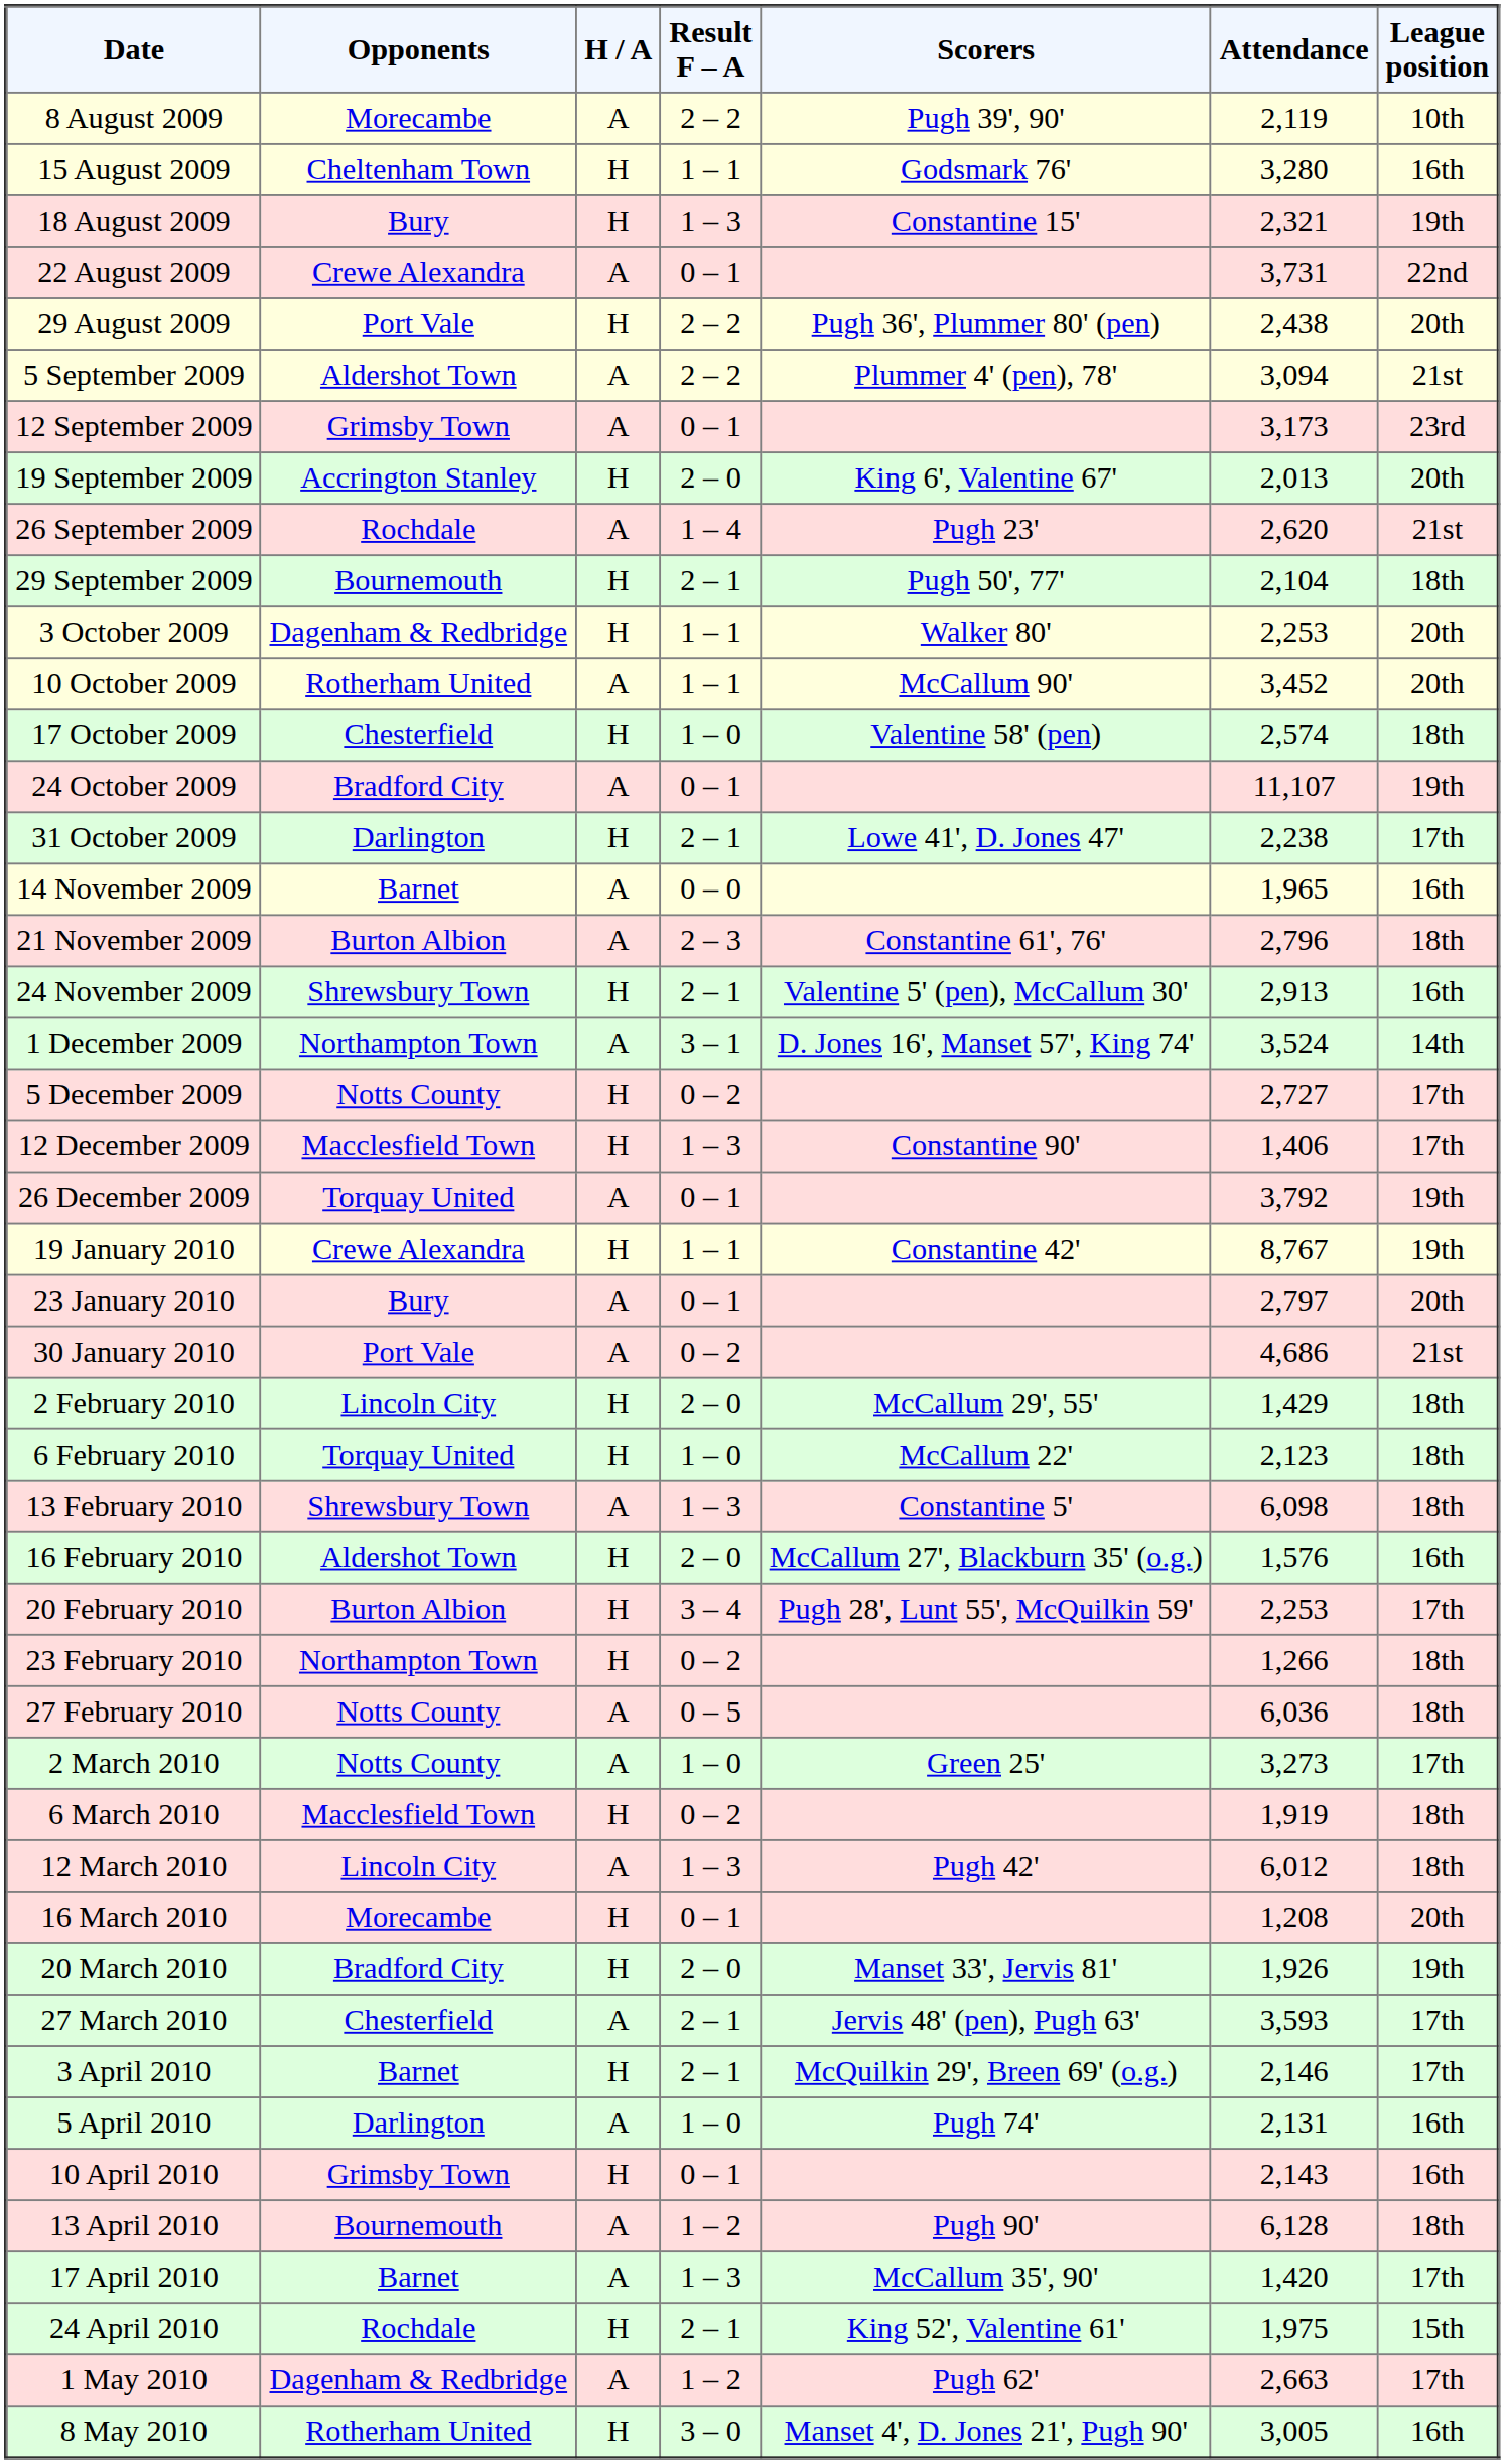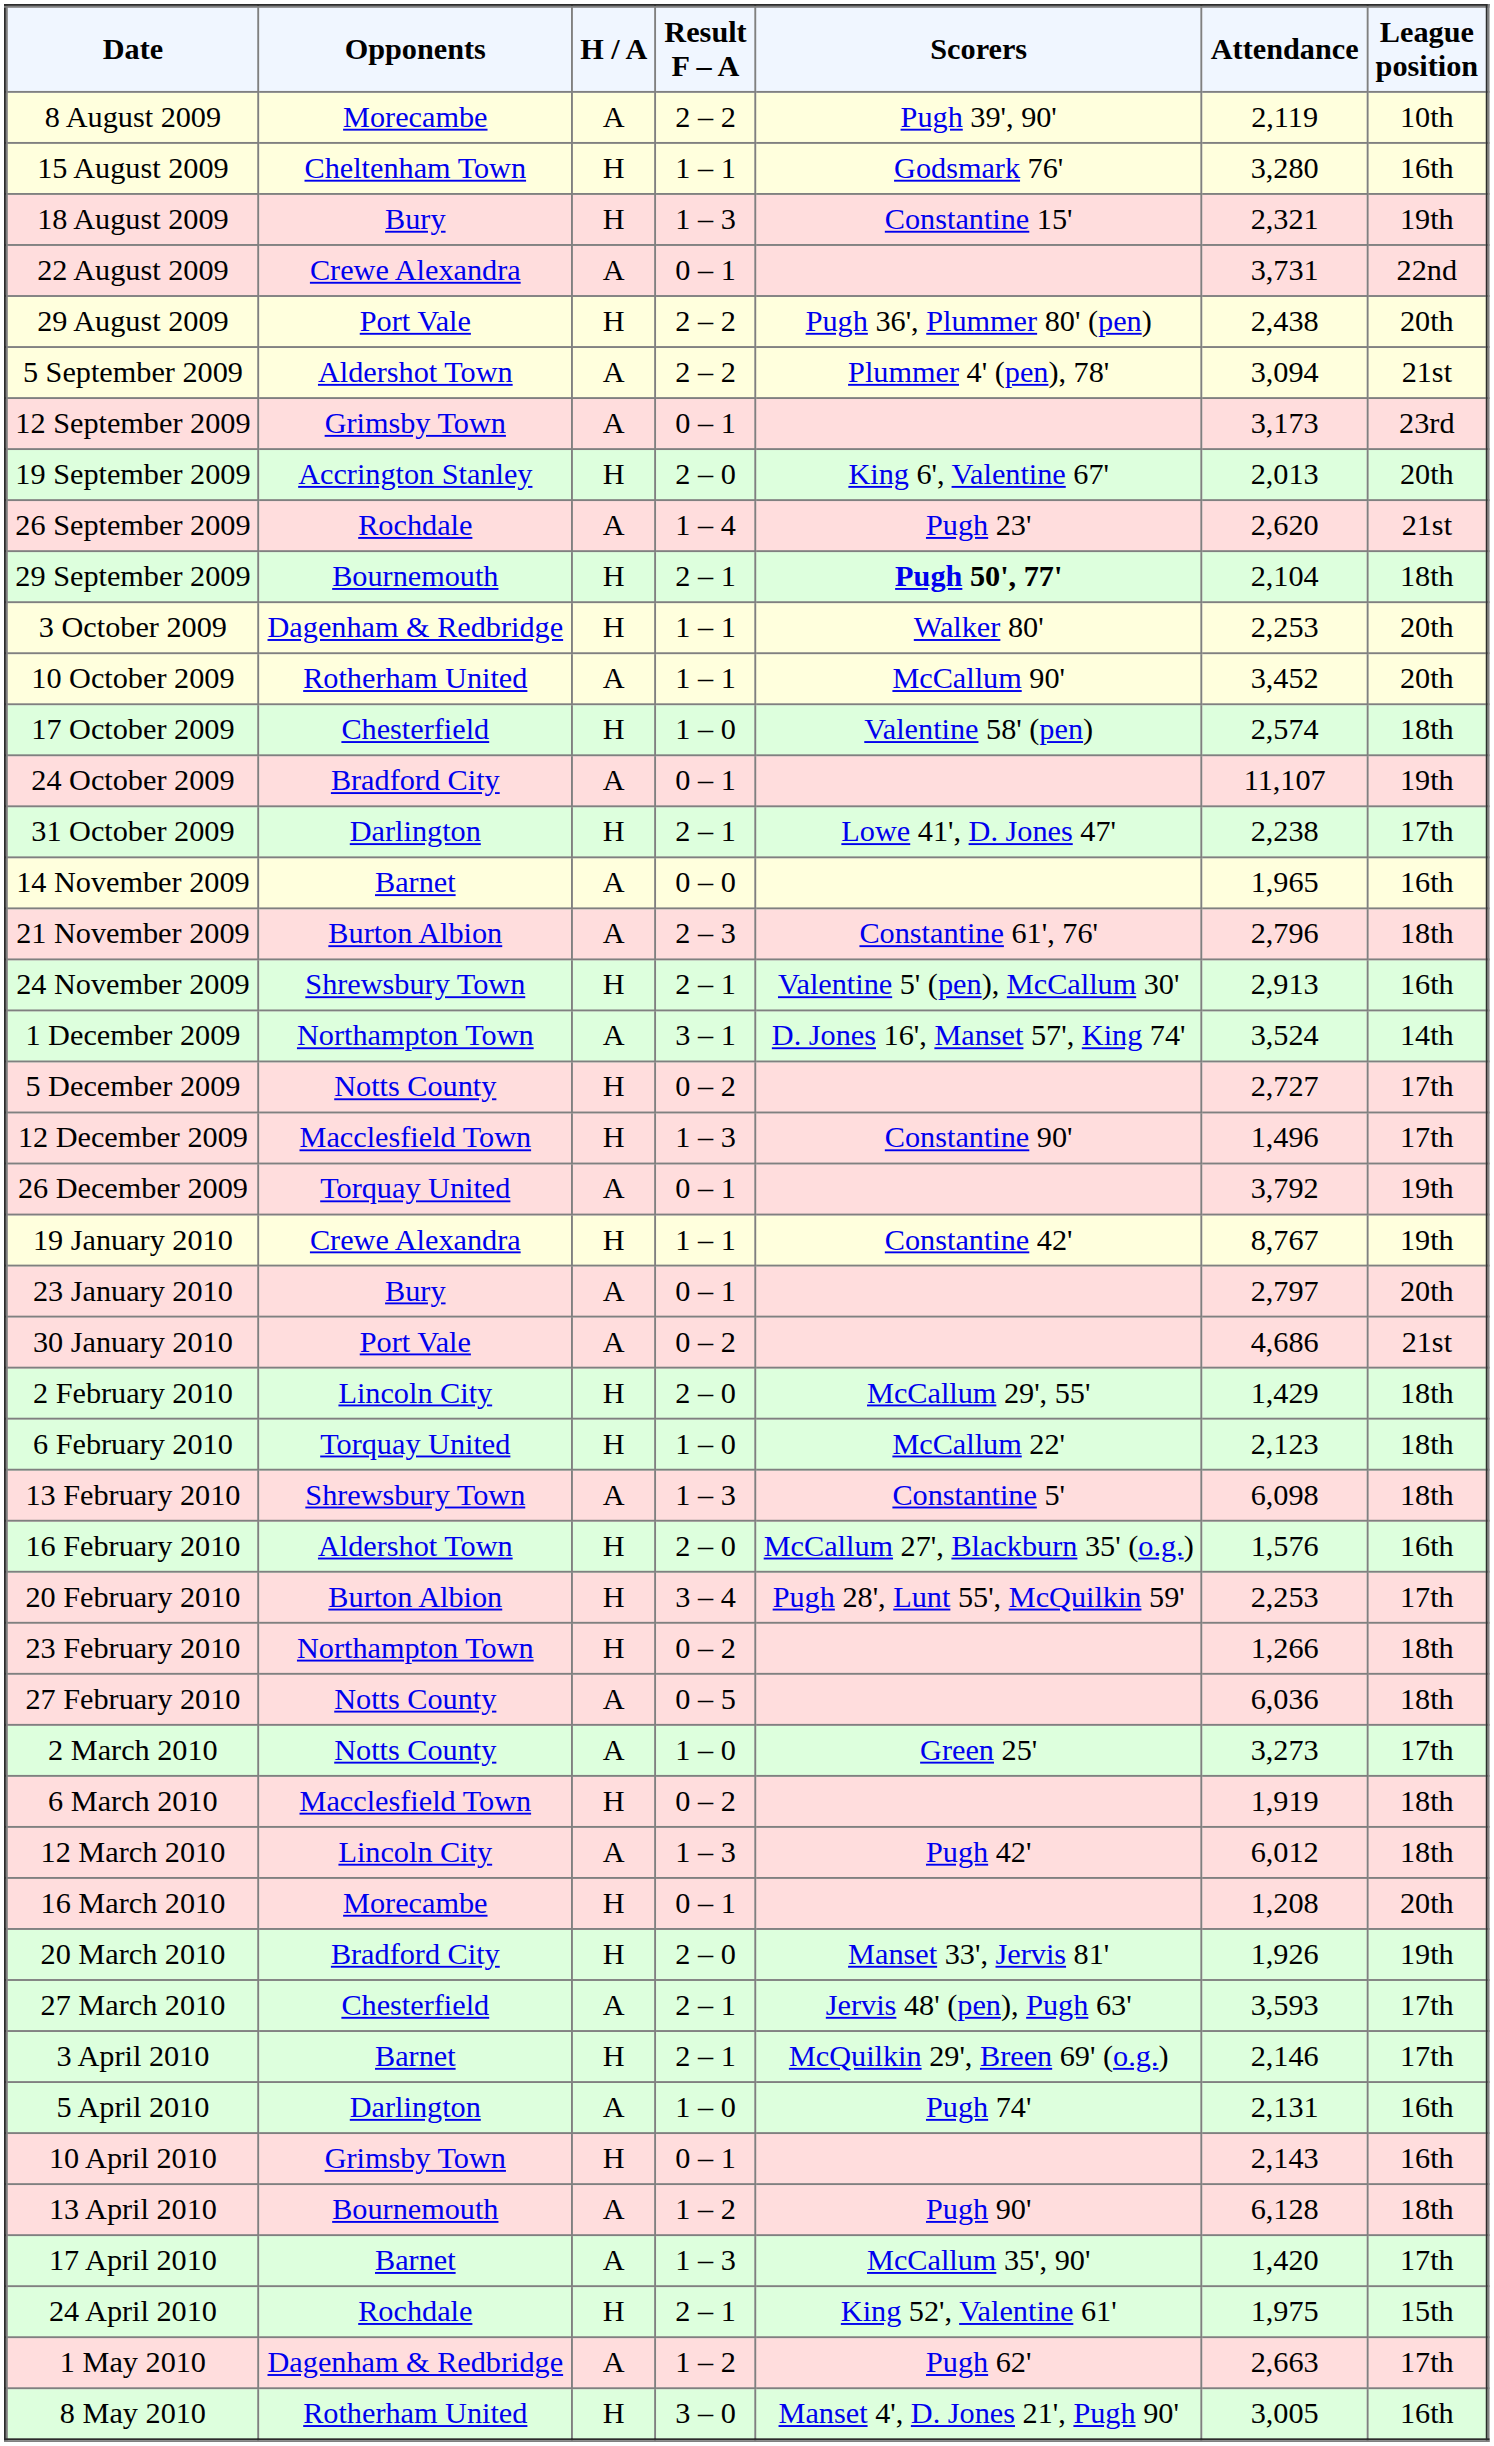29 September 2009 | Scorers: normal -> bold
12 December 2009 | Attendance: 1,406 -> 1,496
